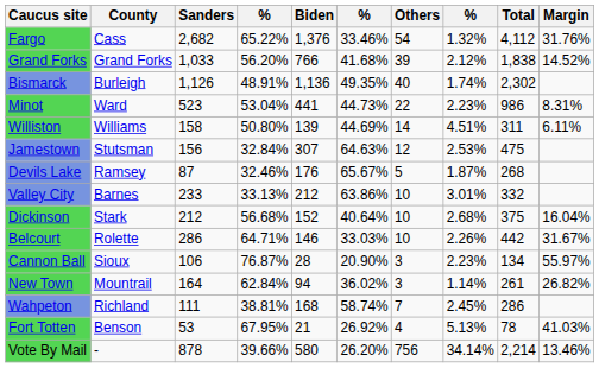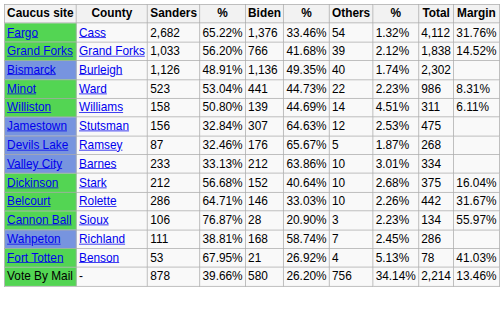Valley City | Total: 332 -> 334
- row: New Town | Mountrail | 164 | 62.84% | 94 | 36.02% | 3 | 1.14% | 261 | 26.82%
